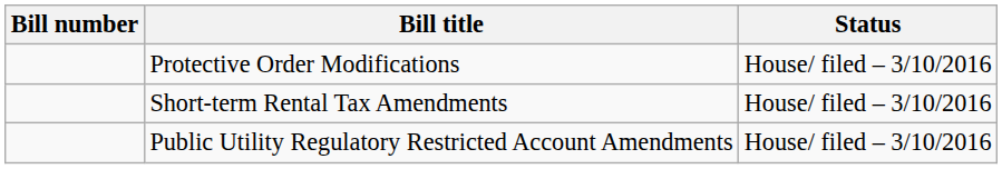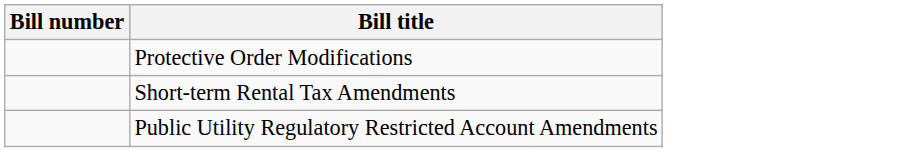- column: Status | House/ filed – 3/10/2016 | House/ filed – 3/10/2016 | House/ filed – 3/10/2016
